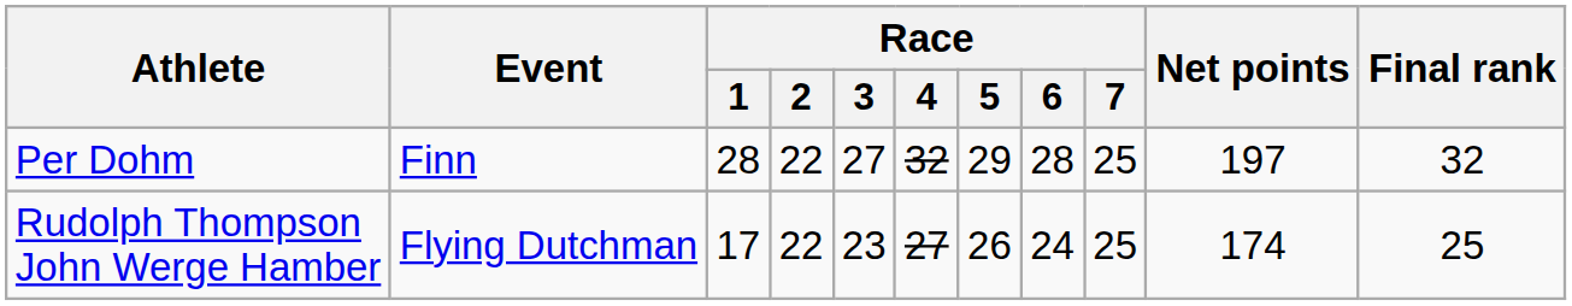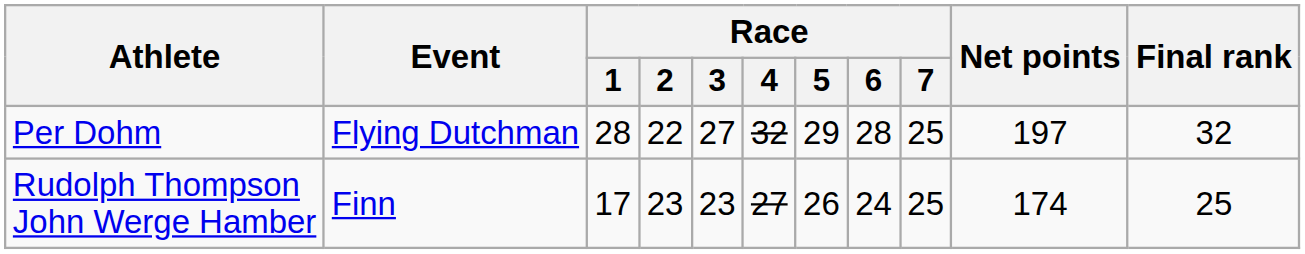Per Dohm | Event: Finn -> Flying Dutchman
Rudolph Thompson John Werge Hamber | Event: Flying Dutchman -> Finn
Rudolph Thompson John Werge Hamber | Race / 2: 22 -> 23
